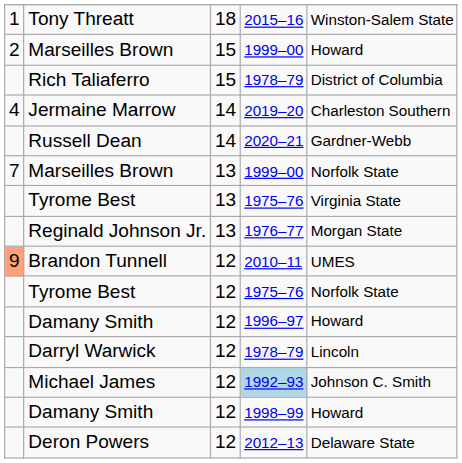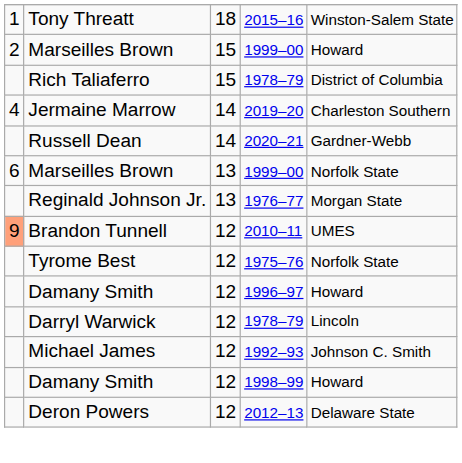Marseilles Brown / 13 | column 1: 7 -> 6
- row: Tyrome Best | 13 | 1975–76 | Virginia State
Michael James | column 4: lightblue background -> no background
